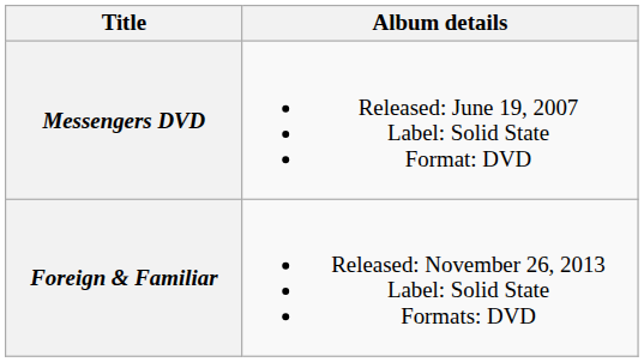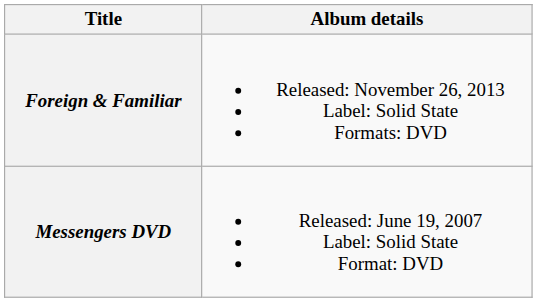rows swapped: Messengers DVD <-> Foreign & Familiar
